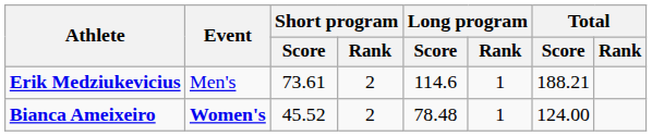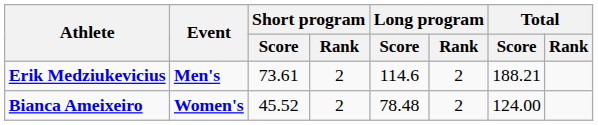Erik Medziukevicius | Event: normal -> bold
Erik Medziukevicius | Long program / Rank: 1 -> 2
Bianca Ameixeiro | Long program / Rank: 1 -> 2
